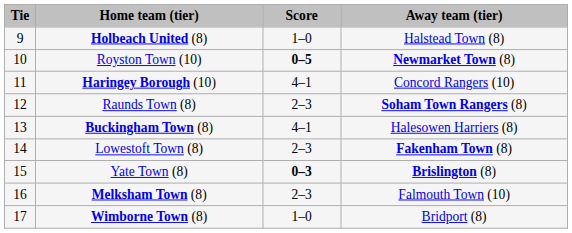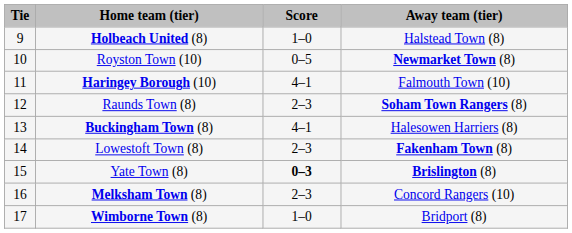Royston Town (10) | Score: bold -> normal
Haringey Borough (10) | Away team (tier): Concord Rangers (10) -> Falmouth Town (10)
Melksham Town (8) | Away team (tier): Falmouth Town (10) -> Concord Rangers (10)
